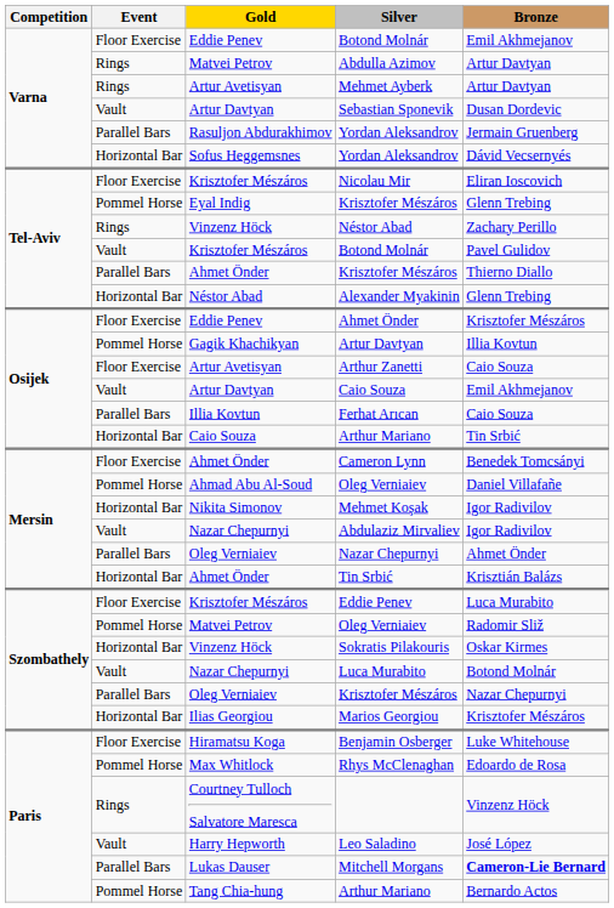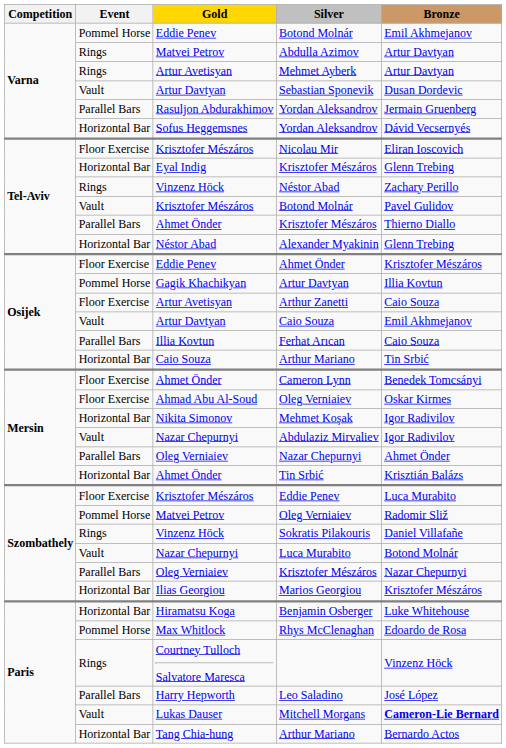Eddie Penev / Botond Molnár | Event: Floor Exercise -> Pommel Horse
Eyal Indig / Krisztofer Mészáros | Event: Pommel Horse -> Horizontal Bar
Ahmad Abu Al-Soud / Oleg Verniaiev | Event: Pommel Horse -> Floor Exercise
Ahmad Abu Al-Soud / Oleg Verniaiev | Bronze: Daniel Villafañe -> Oskar Kirmes
Sokratis Pilakouris | Event: Horizontal Bar -> Rings
Sokratis Pilakouris | Bronze: Oskar Kirmes -> Daniel Villafañe
Benjamin Osberger | Event: Floor Exercise -> Horizontal Bar
Leo Saladino | Event: Vault -> Parallel Bars
Mitchell Morgans | Event: Parallel Bars -> Vault
Tang Chia-hung / Arthur Mariano | Event: Pommel Horse -> Horizontal Bar
